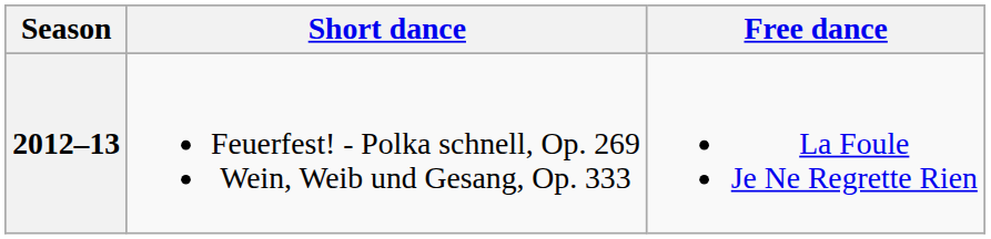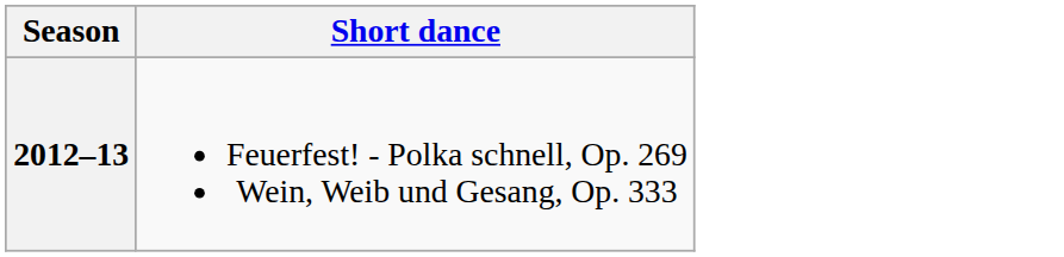- column: Free dance | La Foule Je Ne Regrette Rien
